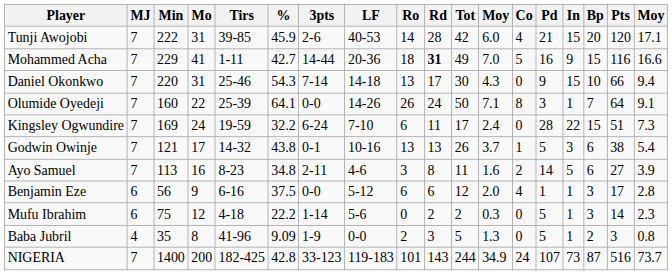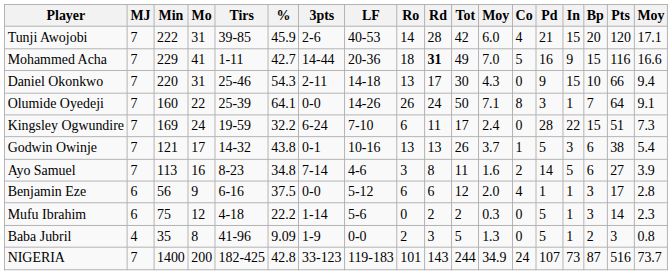Daniel Okonkwo | 3pts: 7-14 -> 2-11
Ayo Samuel | 3pts: 2-11 -> 7-14
